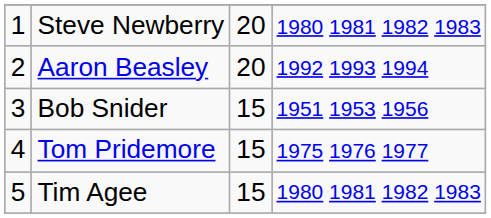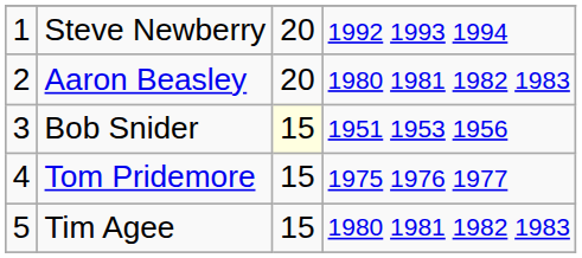Steve Newberry | column 4: 1980 1981 1982 1983 -> 1992 1993 1994
Aaron Beasley | column 4: 1992 1993 1994 -> 1980 1981 1982 1983
Bob Snider | column 3: no background -> lightyellow background
